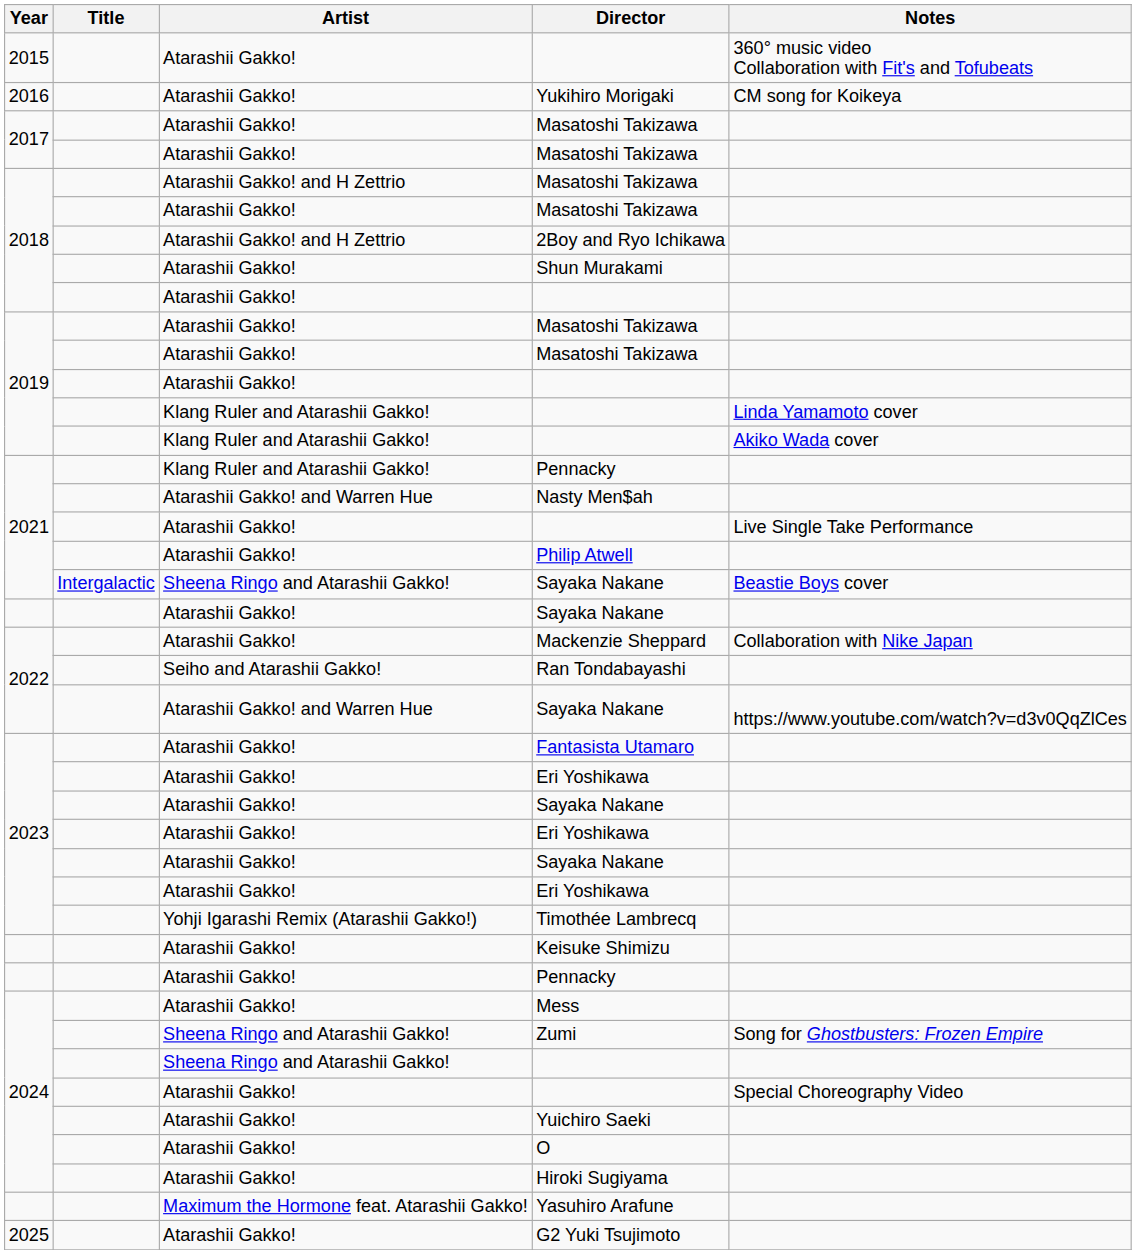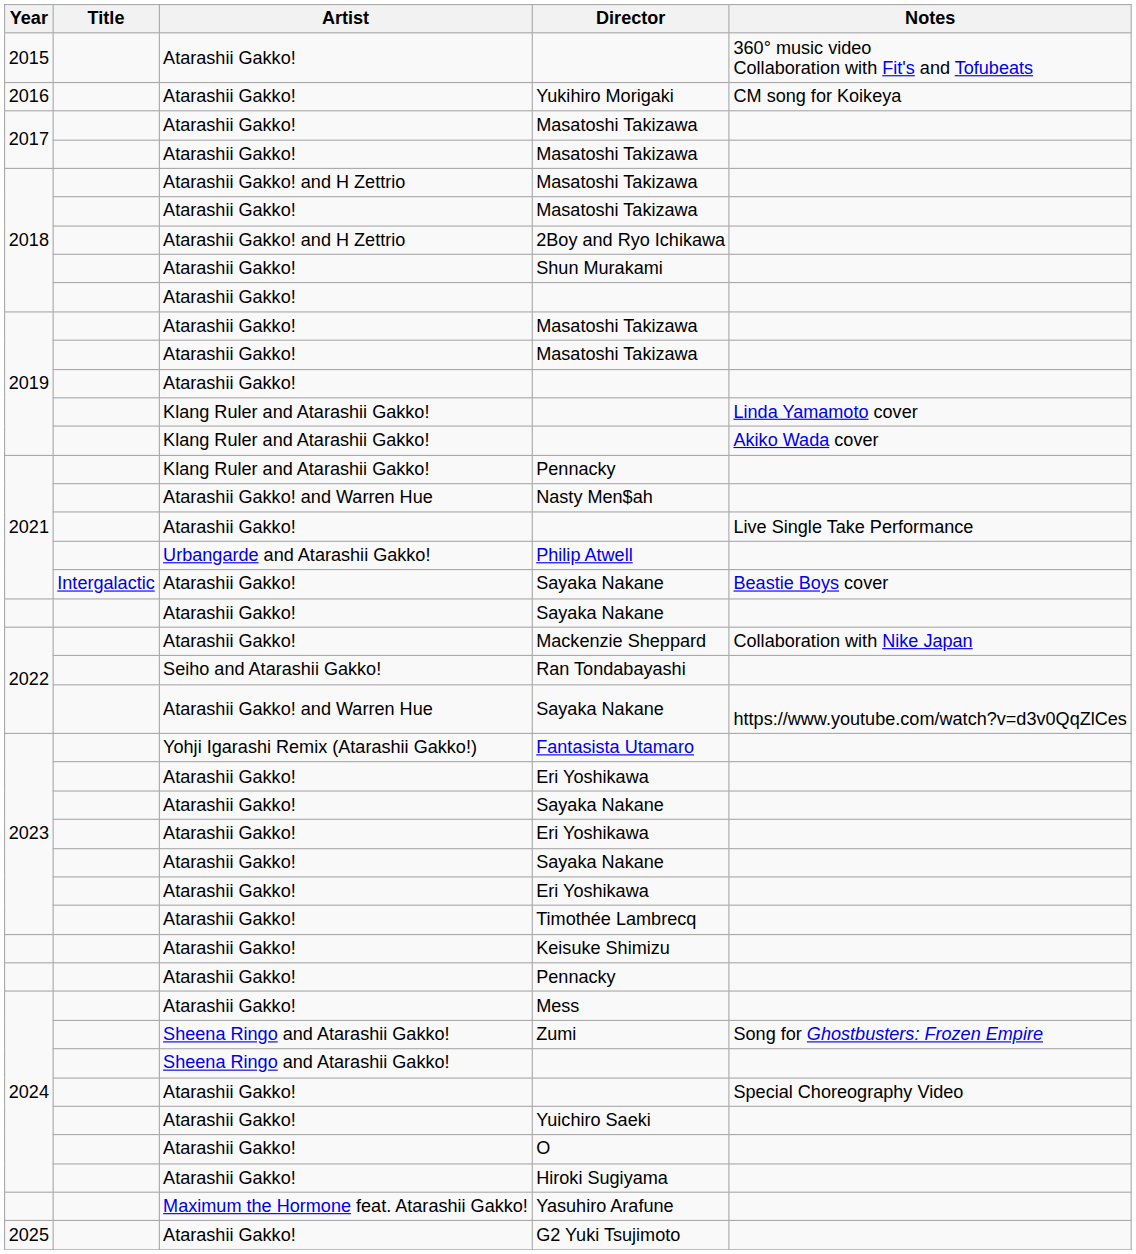Philip Atwell | Artist: Atarashii Gakko! -> Urbangarde and Atarashii Gakko!
2021 / Sayaka Nakane | Artist: Sheena Ringo and Atarashii Gakko! -> Atarashii Gakko!
Fantasista Utamaro | Artist: Atarashii Gakko! -> Yohji Igarashi Remix (Atarashii Gakko!)
Timothée Lambrecq | Artist: Yohji Igarashi Remix (Atarashii Gakko!) -> Atarashii Gakko!
